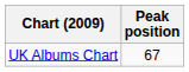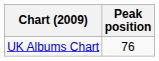UK Albums Chart | Peak position: 67 -> 76
